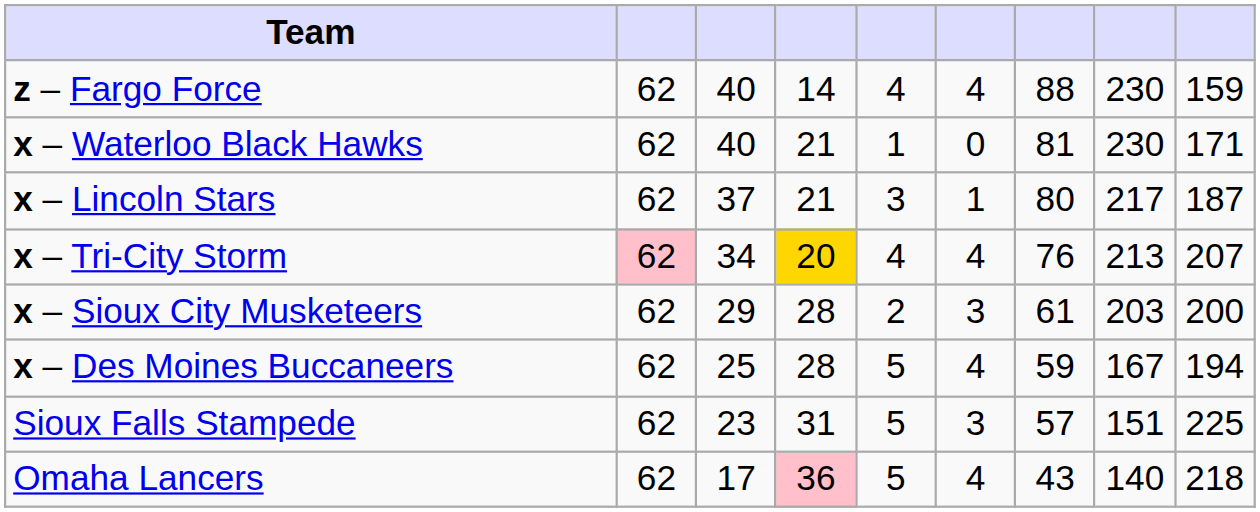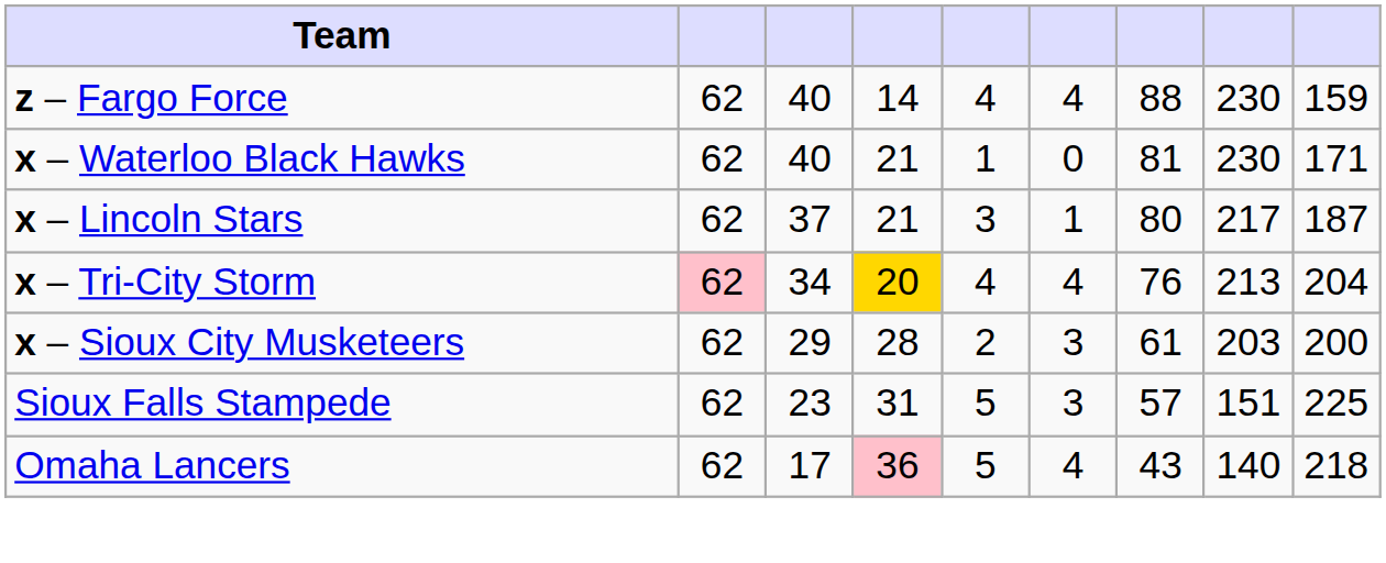x – Tri-City Storm | column 9: 207 -> 204
- row: x – Des Moines Buccaneers | 62 | 25 | 28 | 5 | 4 | 59 | 167 | 194
